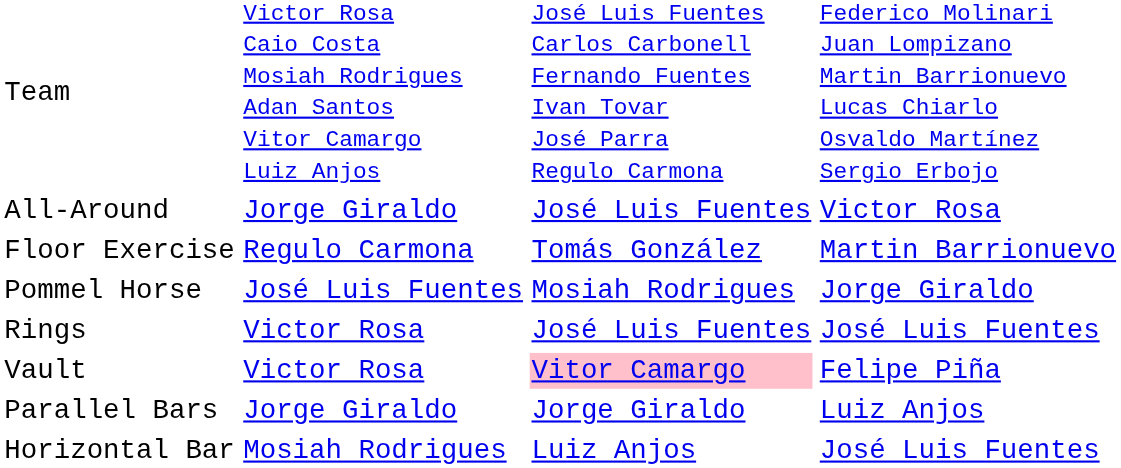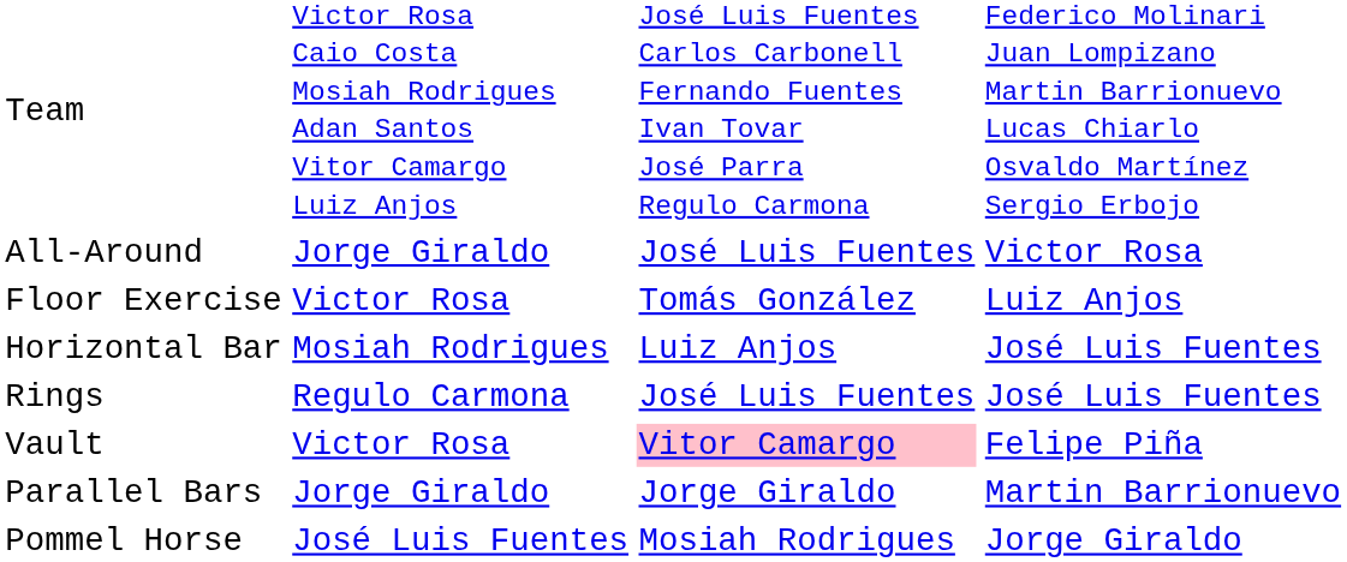Floor Exercise | column 2: Regulo Carmona -> Victor Rosa
Floor Exercise | column 4: Martin Barrionuevo -> Luiz Anjos
rows swapped: Pommel Horse <-> Horizontal Bar
Rings | column 2: Victor Rosa -> Regulo Carmona
Parallel Bars | column 4: Luiz Anjos -> Martin Barrionuevo
